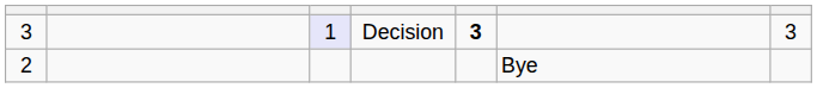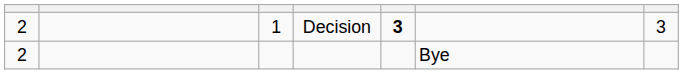Decision | column 1: 3 -> 2
Decision | column 3: lavender background -> no background
